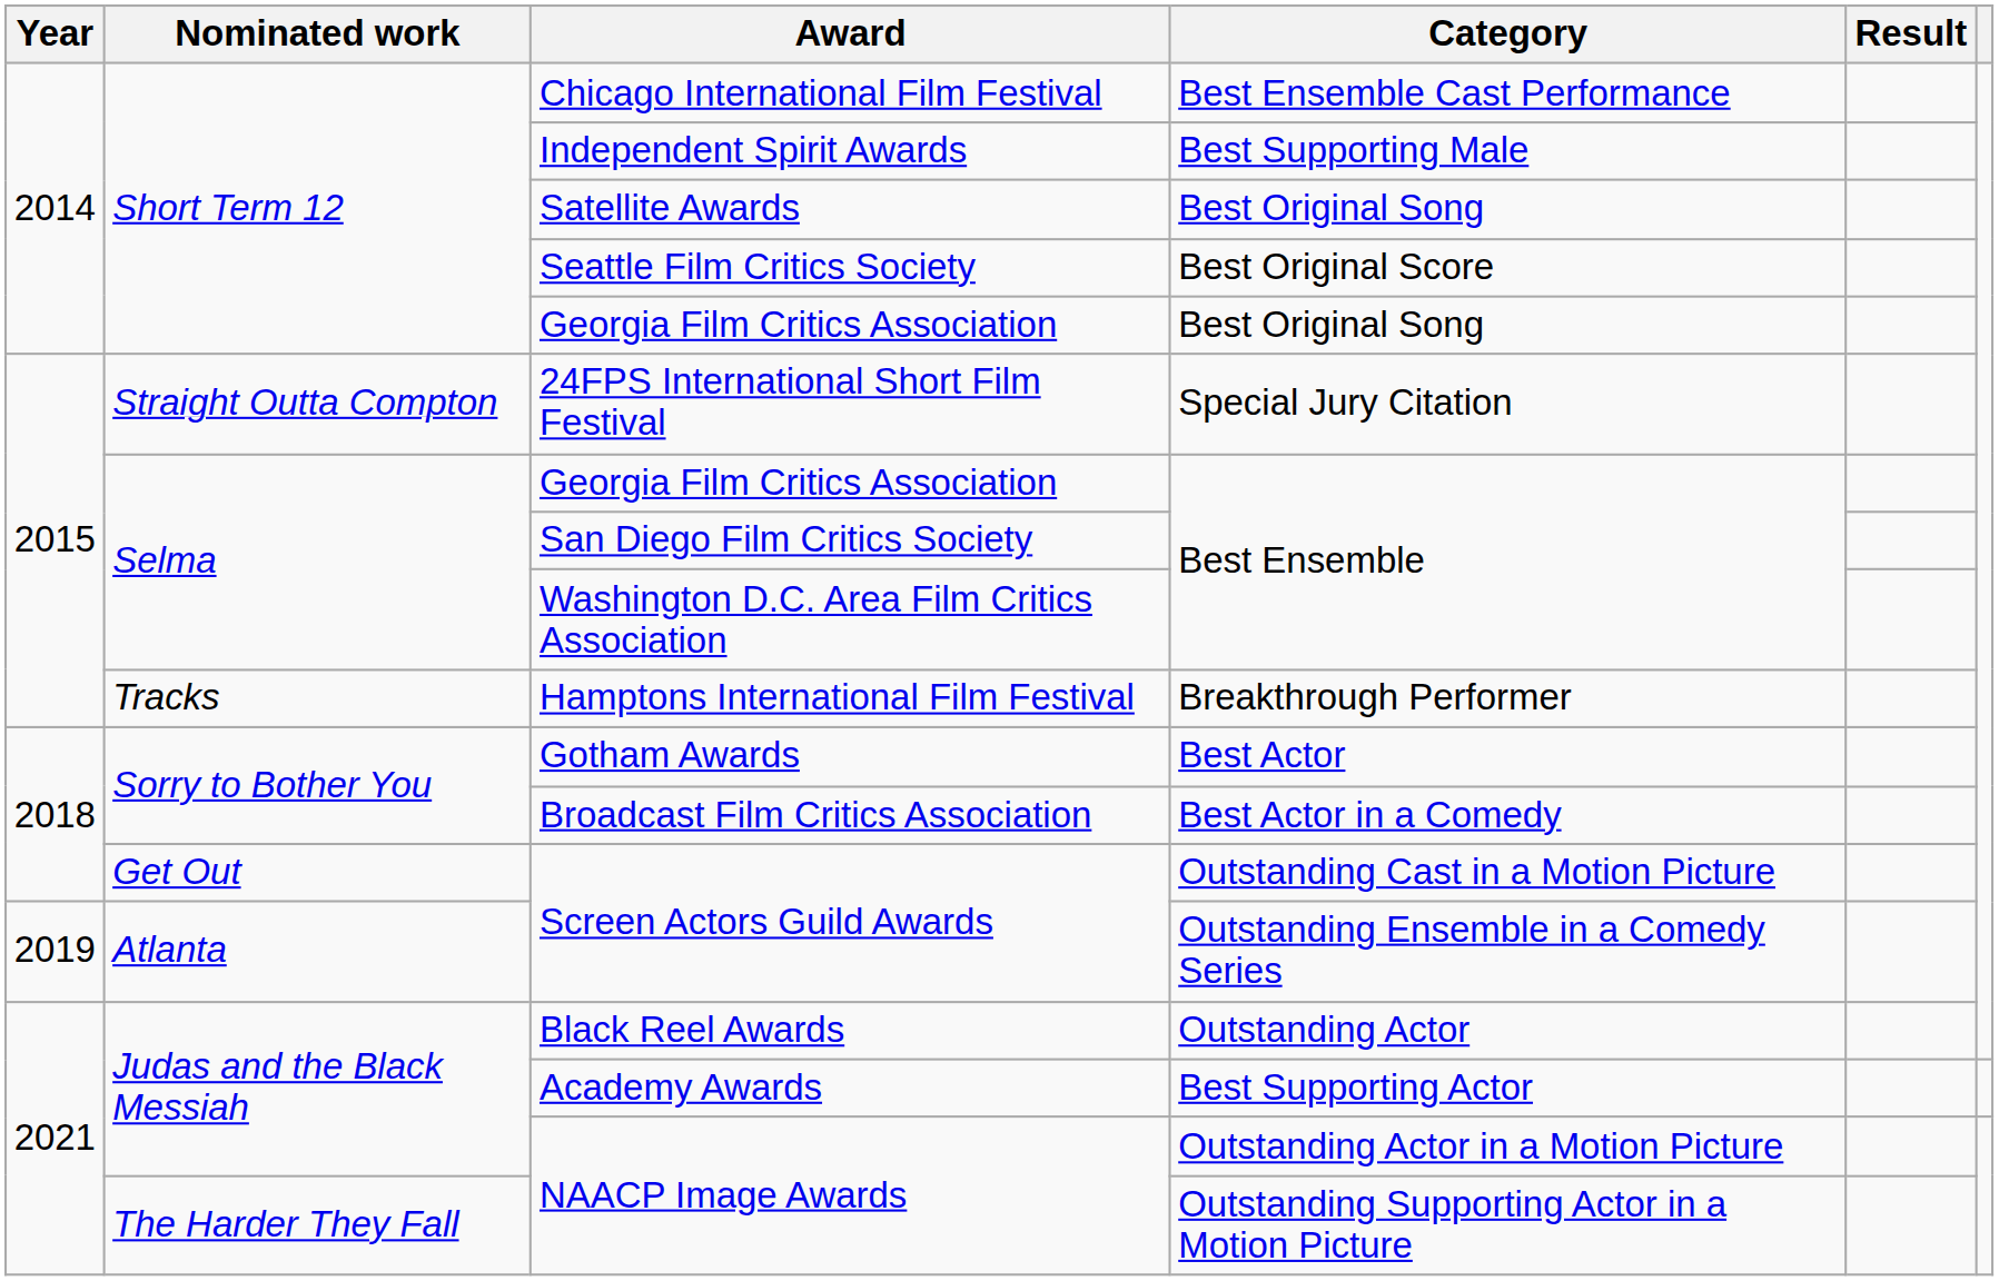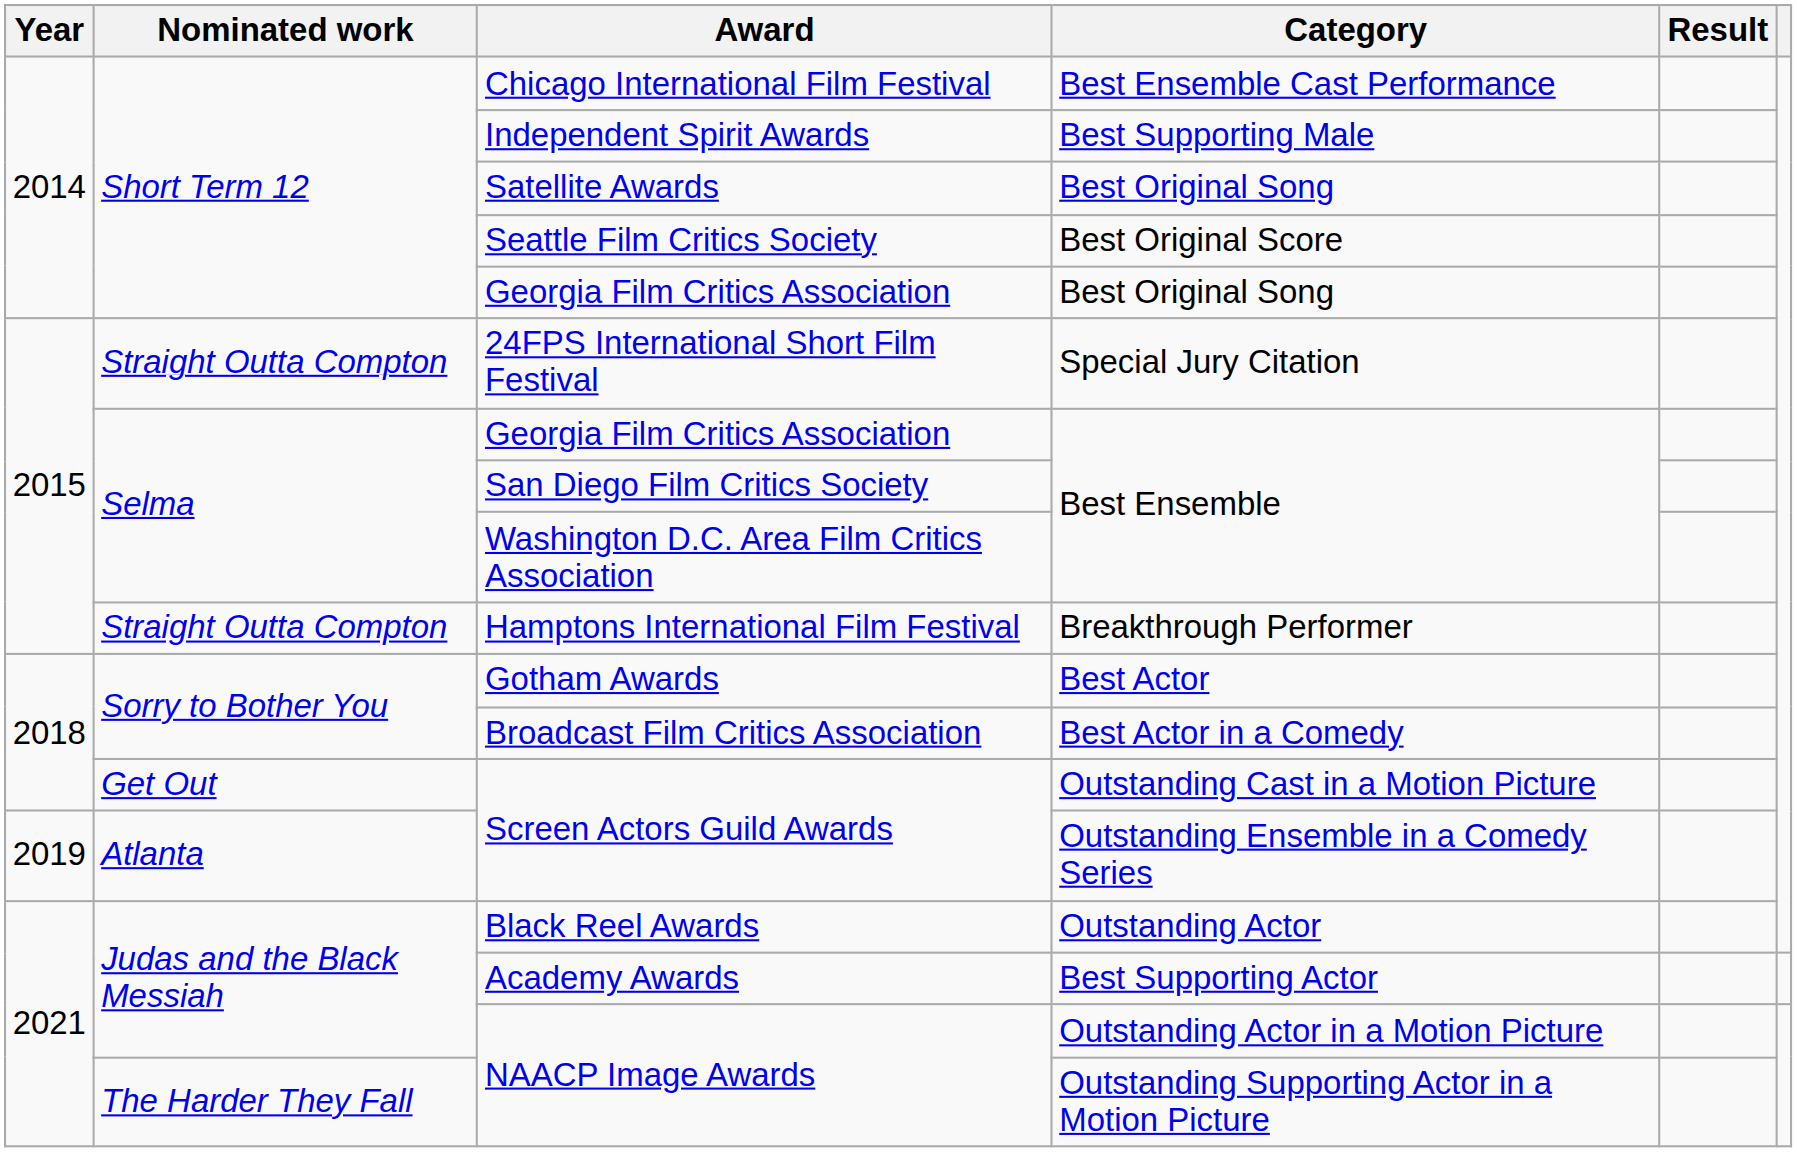Hamptons International Film Festival | Nominated work: Tracks -> Straight Outta Compton
